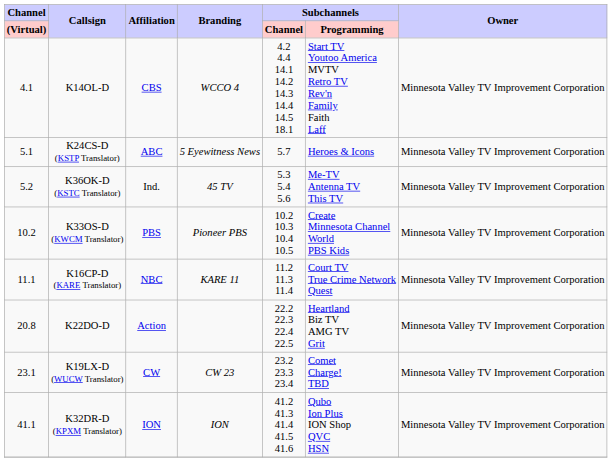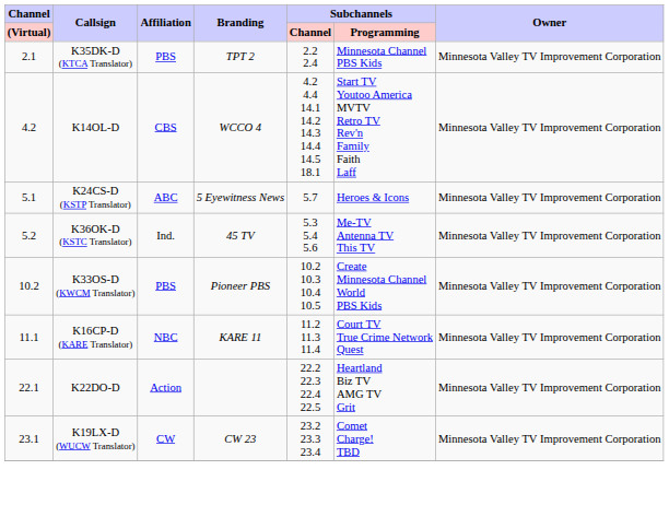+ row: 2.1 | K35DK-D (KTCA Translator) | PBS | TPT 2 | 2.2 2.4 | Minnesota Channel PBS Kids | Minnesota Valley TV Improvement Corporation
K14OL-D | Channel / (Virtual): 4.1 -> 4.2
K22DO-D | Channel / (Virtual): 20.8 -> 22.1
- row: 41.1 | K32DR-D (KPXM Translator) | ION | ION | 41.2 41.3 41.4 41.5 41.6 | Qubo Ion Plus ION Shop QVC HSN | Minnesota Valley TV Improvement Corporation
